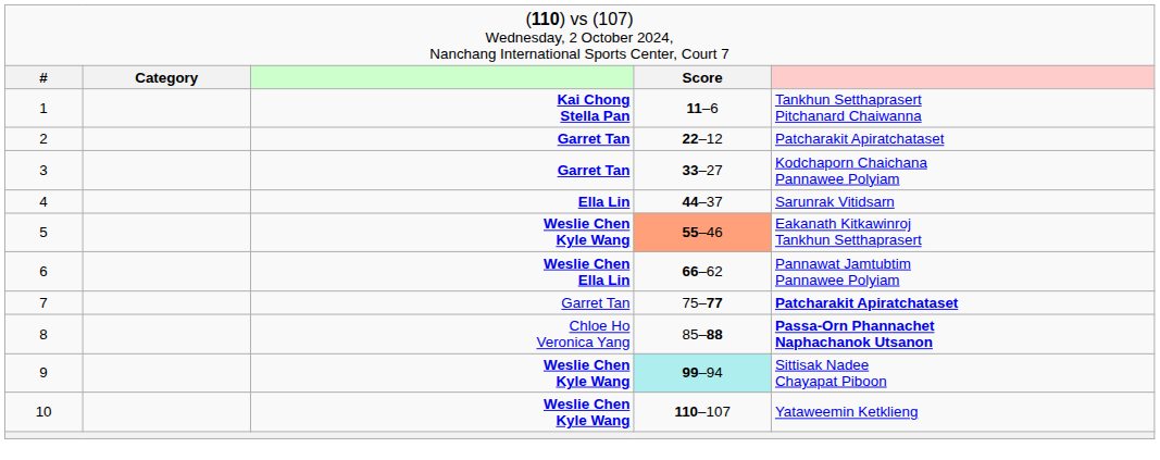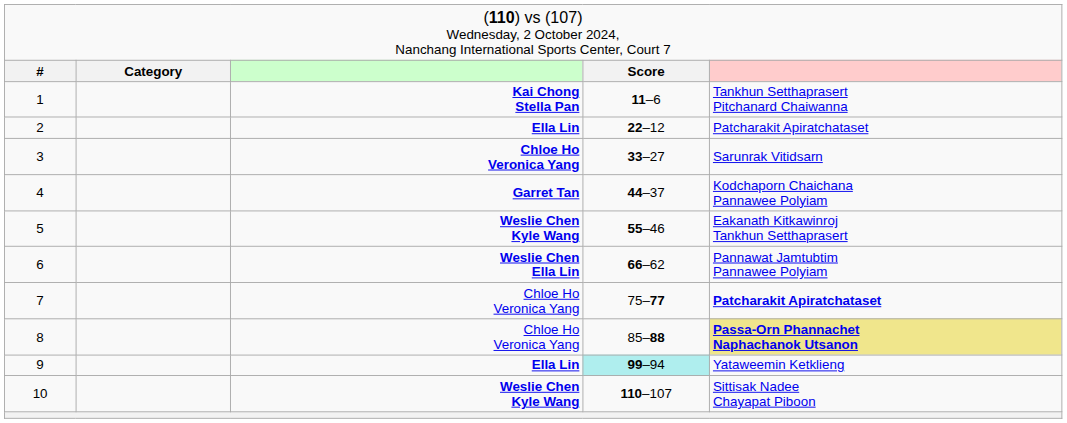2 | column 3: Garret Tan -> Ella Lin
3 | column 3: Garret Tan -> Chloe Ho Veronica Yang
3 | column 5: Kodchaporn Chaichana Pannawee Polyiam -> Sarunrak Vitidsarn
4 | column 3: Ella Lin -> Garret Tan
4 | column 5: Sarunrak Vitidsarn -> Kodchaporn Chaichana Pannawee Polyiam
5 | column 4: lightsalmon background -> no background
7 | column 3: Garret Tan -> Chloe Ho Veronica Yang
8 | column 5: no background -> khaki background
9 | column 3: Weslie Chen Kyle Wang -> Ella Lin
9 | column 5: Sittisak Nadee Chayapat Piboon -> Yataweemin Ketklieng
10 | column 5: Yataweemin Ketklieng -> Sittisak Nadee Chayapat Piboon
